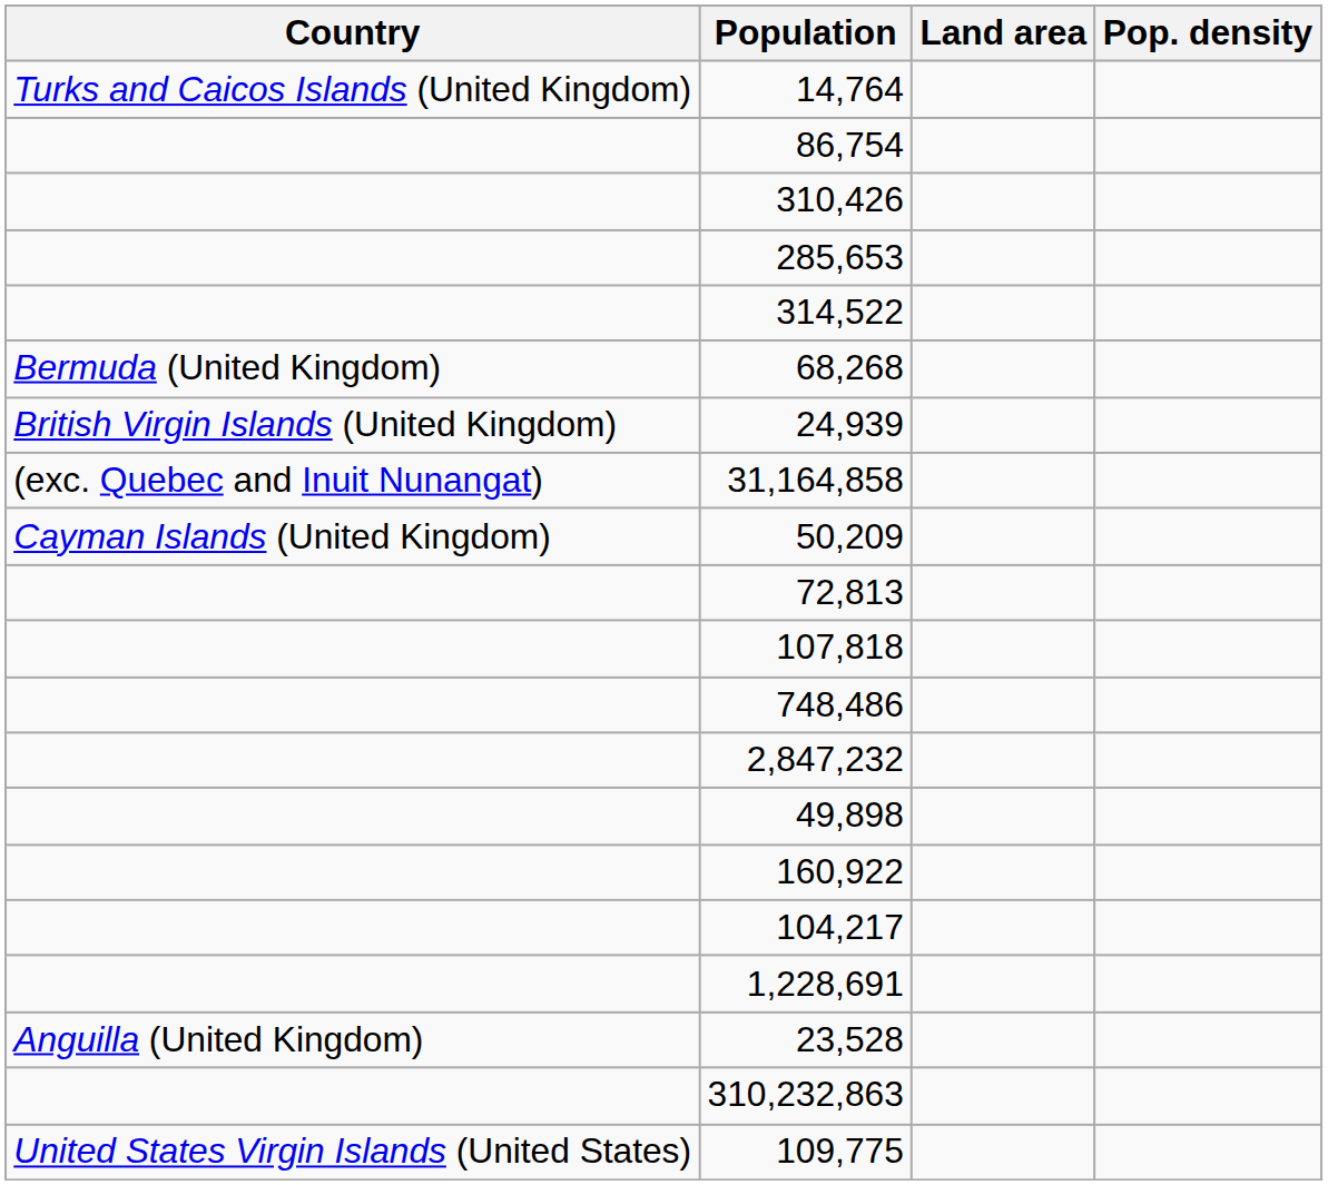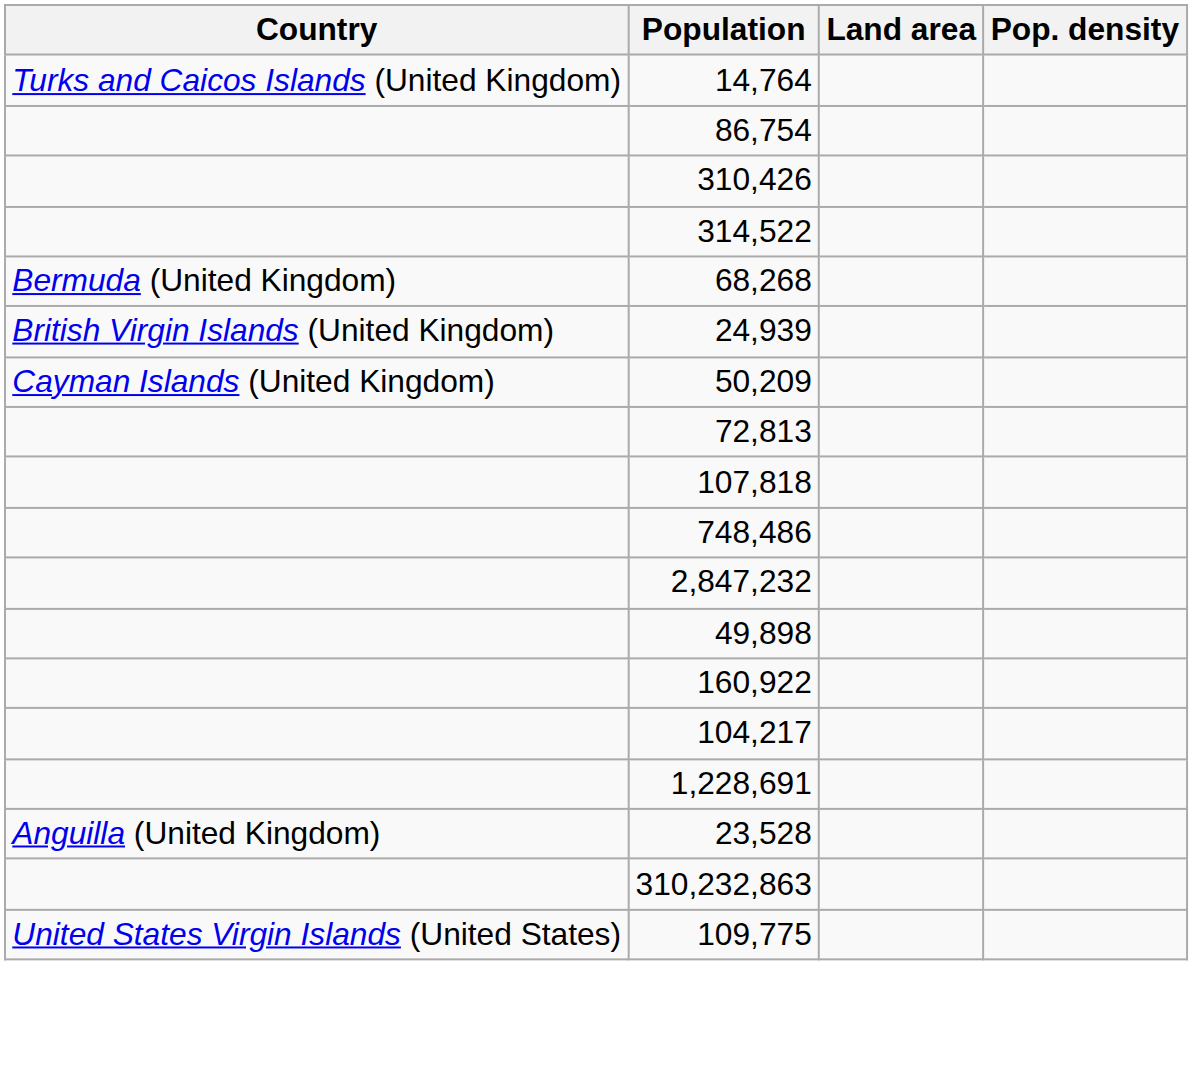- row: 285,653
- row: (exc. Quebec and Inuit Nunangat) | 31,164,858
